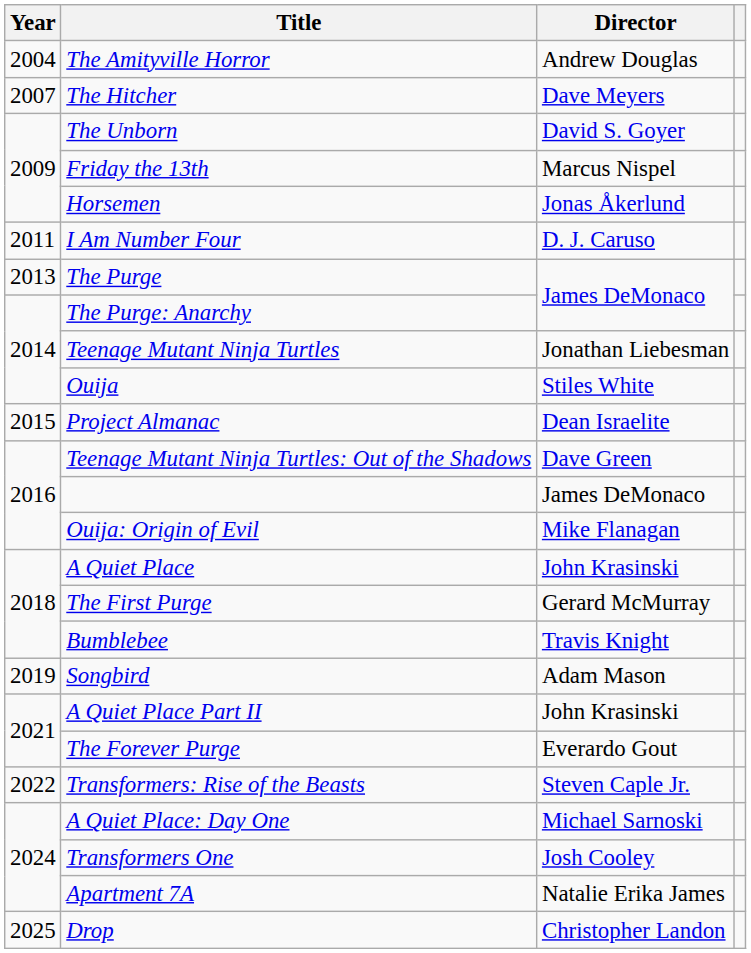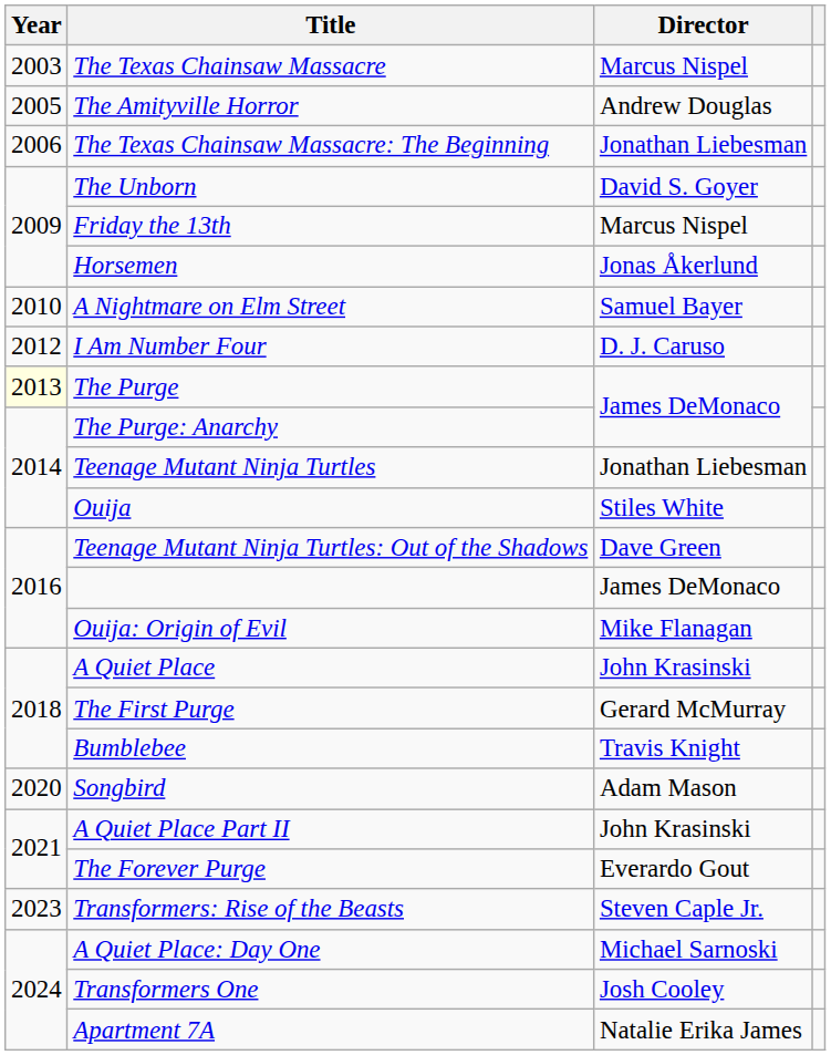+ row: 2003 | The Texas Chainsaw Massacre | Marcus Nispel
The Amityville Horror | Year: 2004 -> 2005
+ row: 2006 | The Texas Chainsaw Massacre: The Beginning | Jonathan Liebesman
- row: 2007 | The Hitcher | Dave Meyers
+ row: 2010 | A Nightmare on Elm Street | Samuel Bayer
I Am Number Four | Year: 2011 -> 2012
The Purge | Year: no background -> lightyellow background
- row: 2015 | Project Almanac | Dean Israelite
Songbird | Year: 2019 -> 2020
Transformers: Rise of the Beasts | Year: 2022 -> 2023
- row: 2025 | Drop | Christopher Landon
